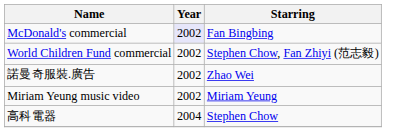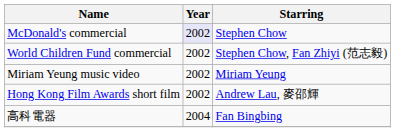McDonald's commercial | Starring: Fan Bingbing -> Stephen Chow
- row: 諾曼奇服裝.廣告 | 2002 | Zhao Wei
+ row: Hong Kong Film Awards short film | 2002 | Andrew Lau, 麥邵輝
高科電器 | Starring: Stephen Chow -> Fan Bingbing
